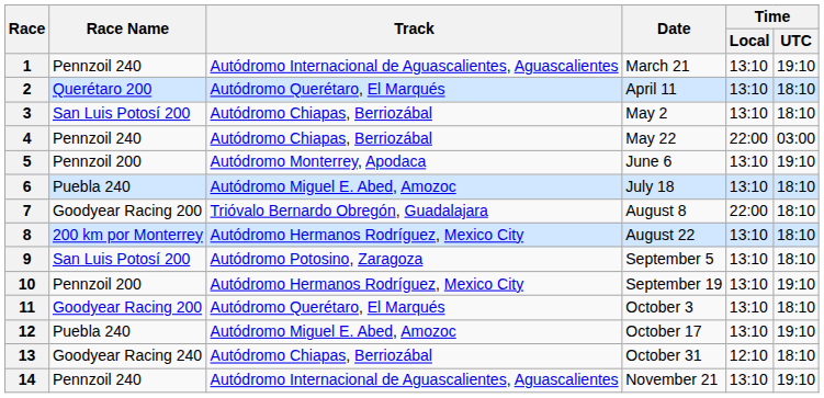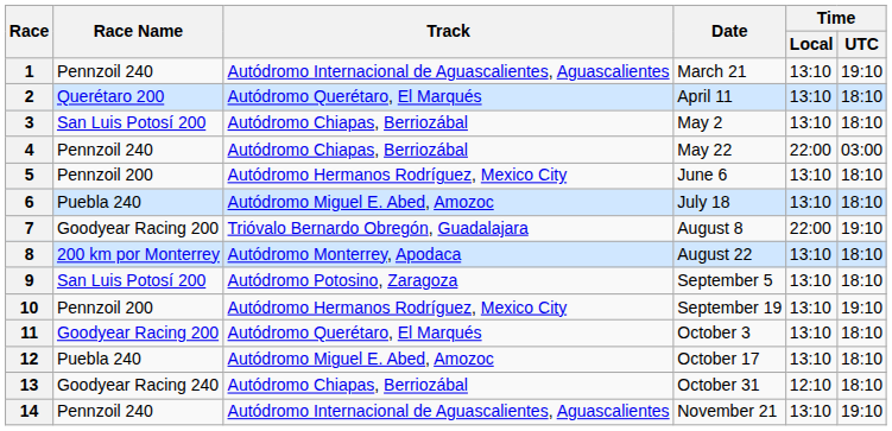5 | Track: Autódromo Monterrey, Apodaca -> Autódromo Hermanos Rodríguez, Mexico City
5 | Time / UTC: 19:10 -> 18:10
7 | Time / UTC: 18:10 -> 19:10
8 | Track: Autódromo Hermanos Rodríguez, Mexico City -> Autódromo Monterrey, Apodaca
12 | Time / UTC: 19:10 -> 18:10
